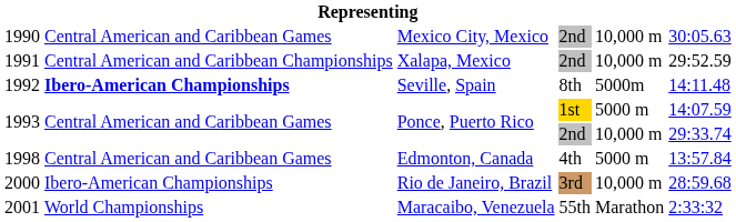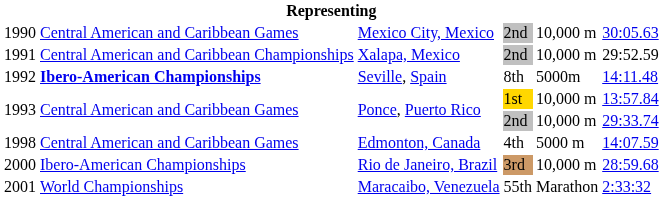1993 / 1st | column 5: 5000 m -> 10,000 m
1993 / 1st | column 6: 14:07.59 -> 13:57.84
1998 | column 6: 13:57.84 -> 14:07.59
